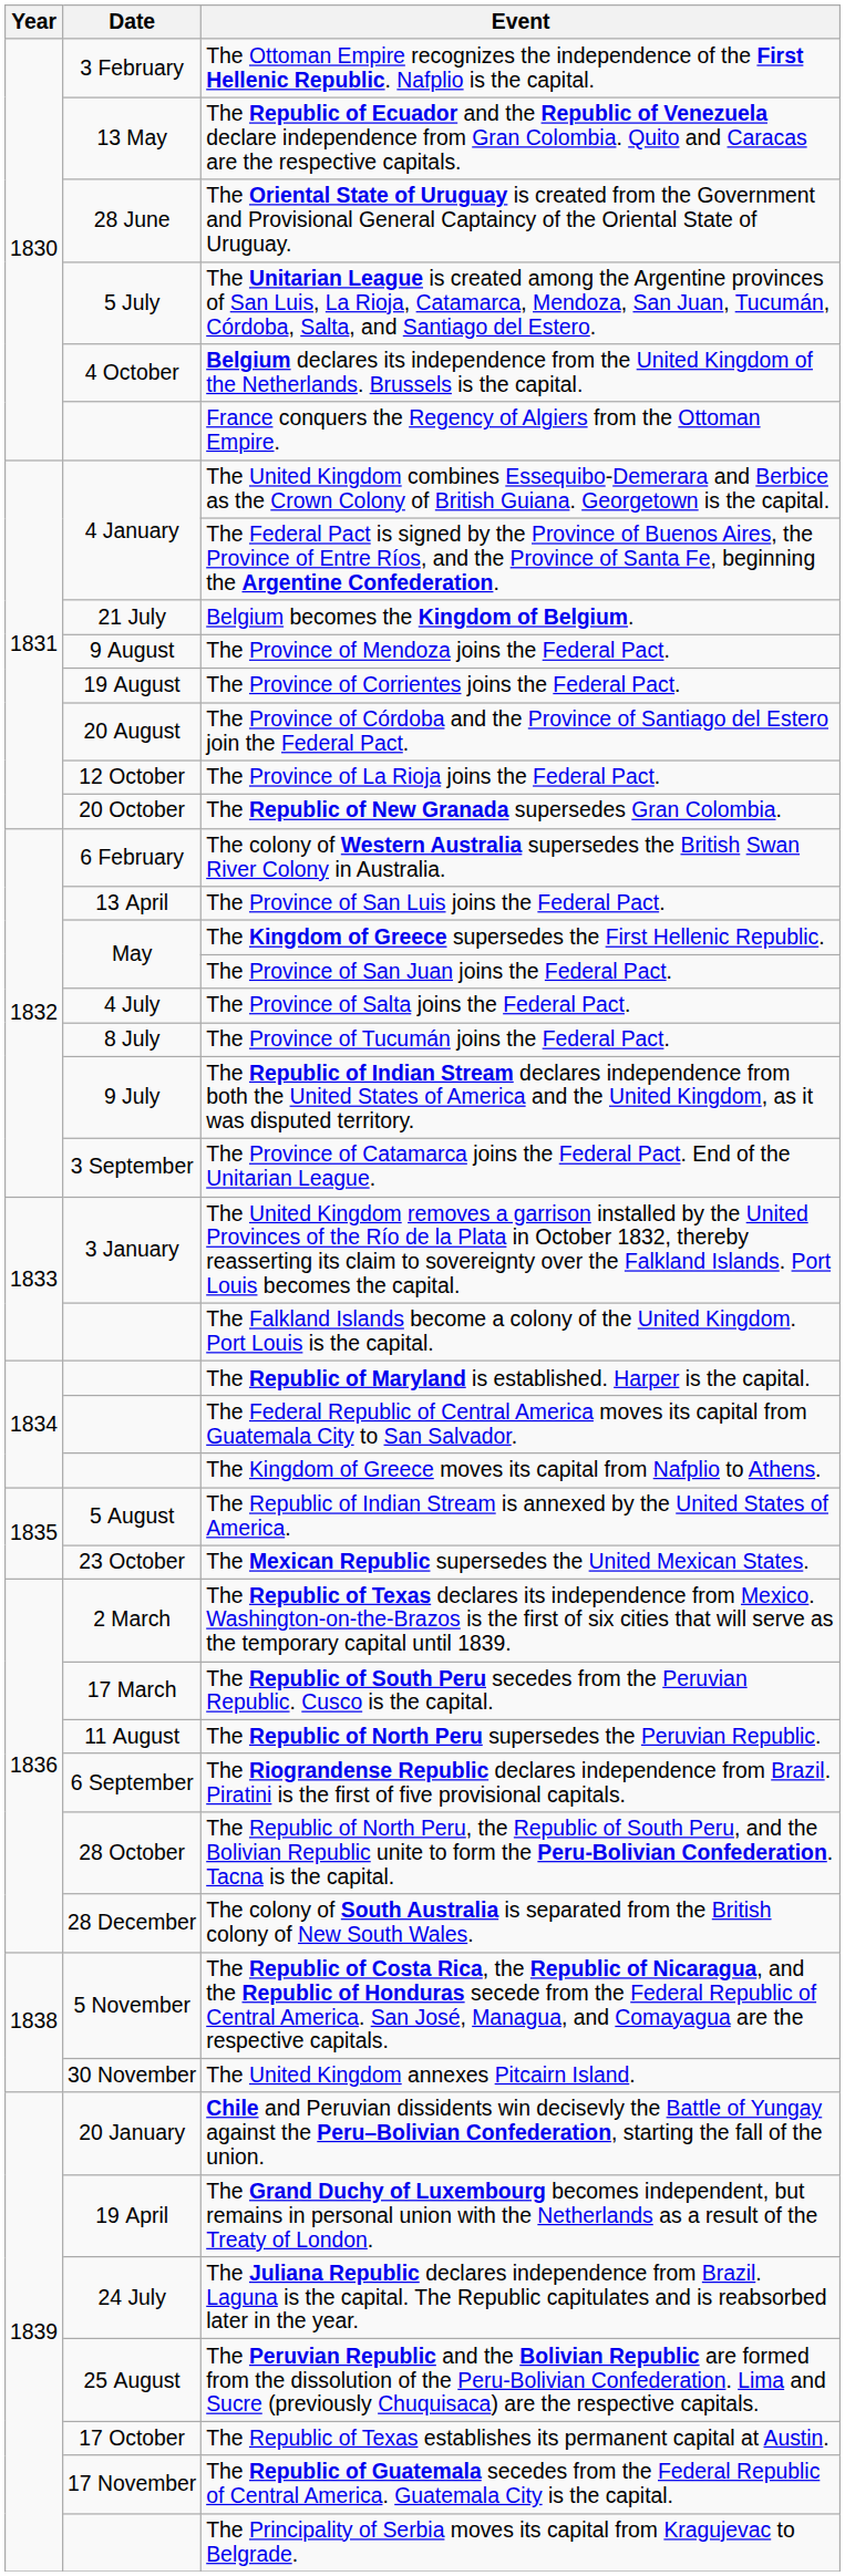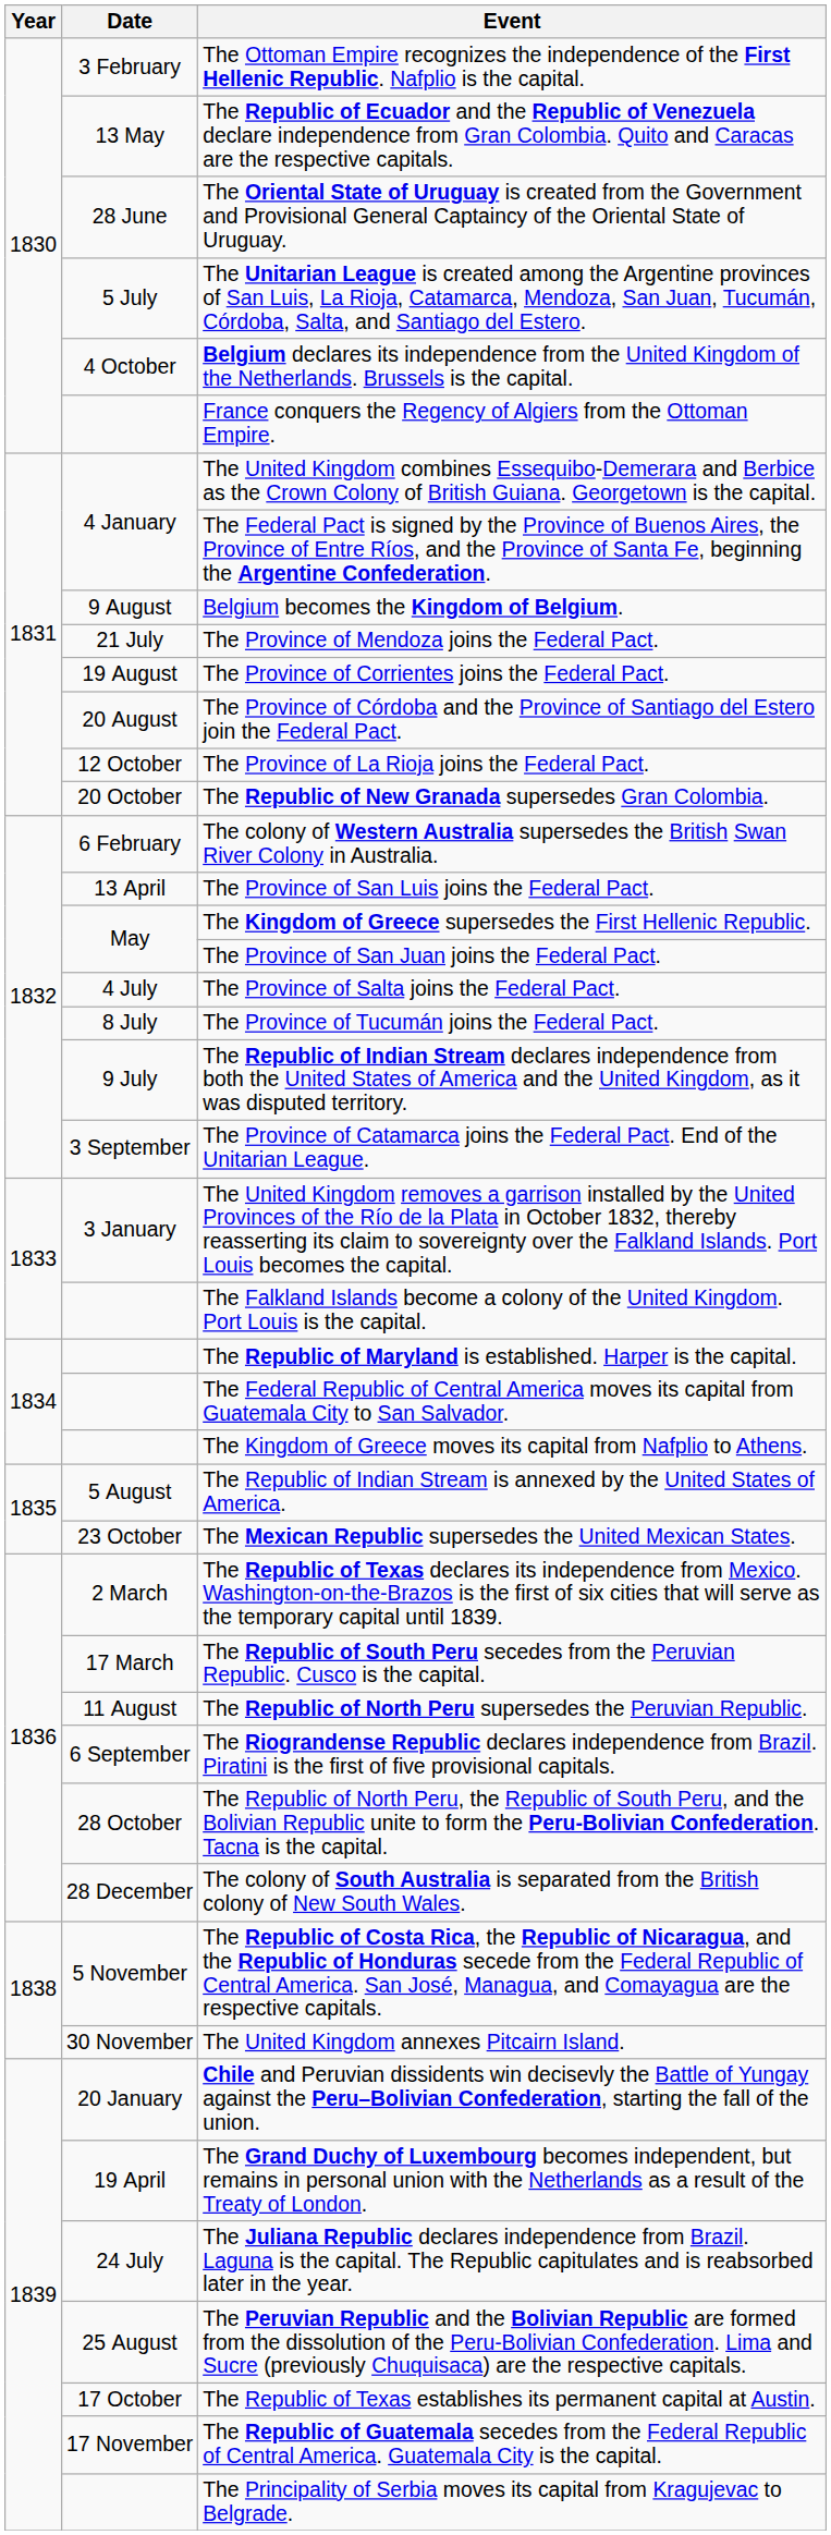Belgium becomes the Kingdom of Belgium. | Date: 21 July -> 9 August
The Province of Mendoza joins the Federal Pact. | Date: 9 August -> 21 July
